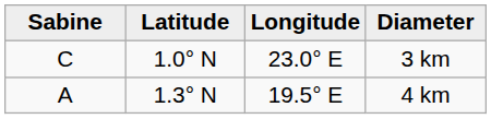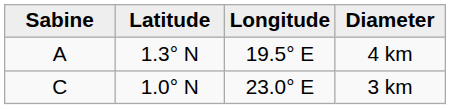rows swapped: 4 km <-> 3 km
